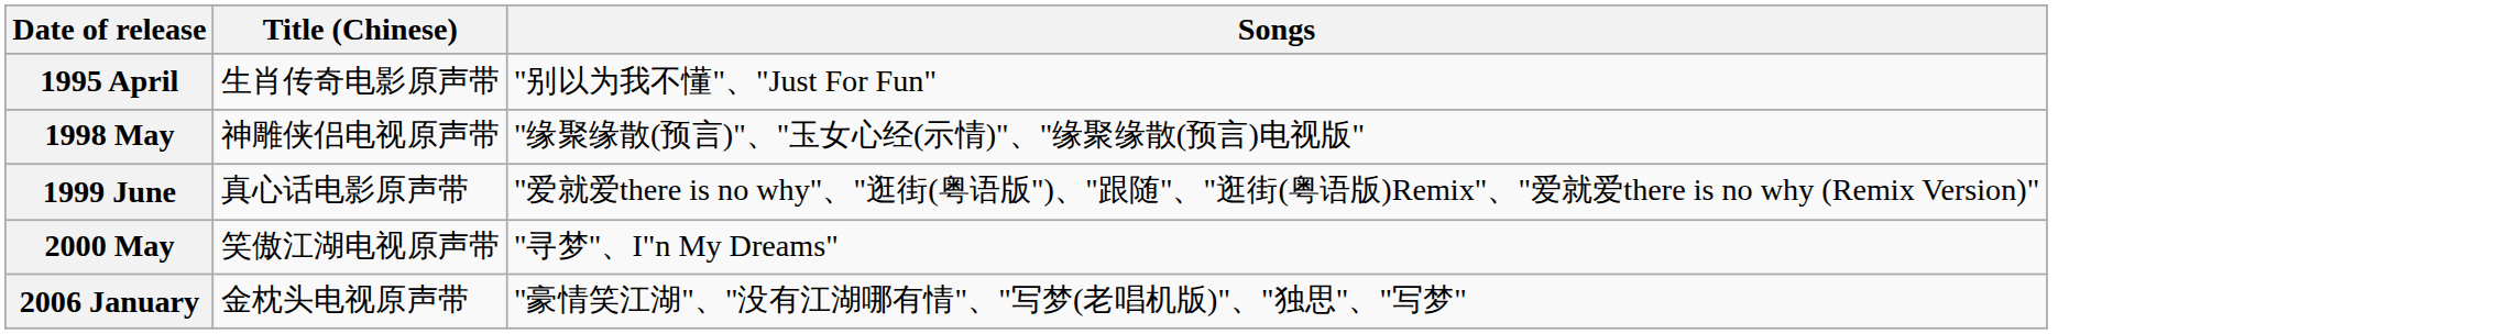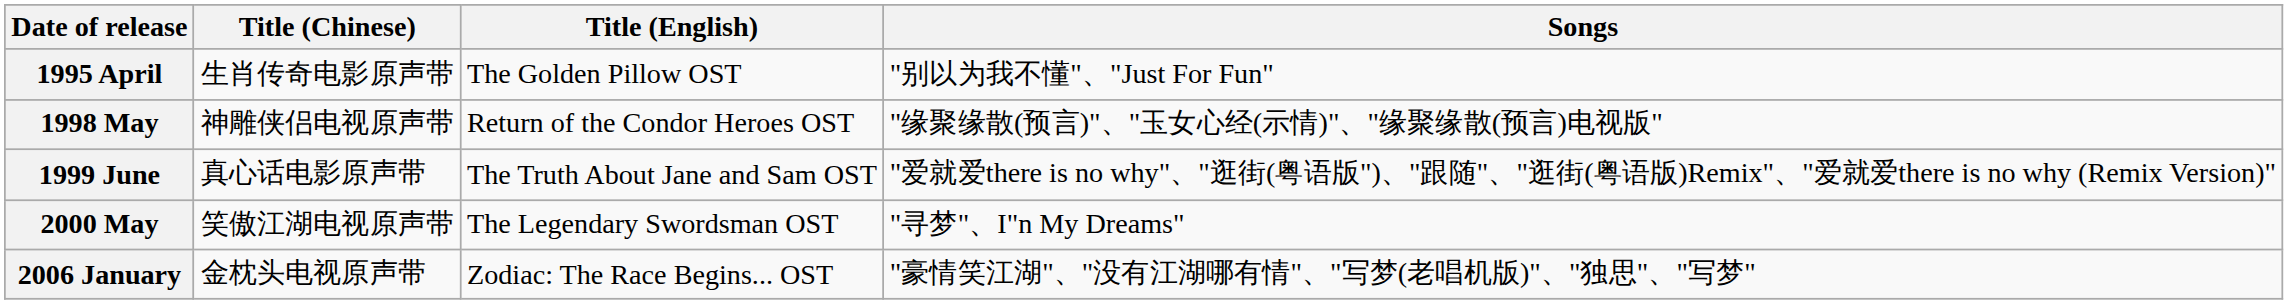+ column: Title (English) | The Golden Pillow OST | Return of the Condor Heroes OST | The Truth About Jane and Sam OST | The Legendary Swordsman OST | Zodiac: The Race Begins... OST
